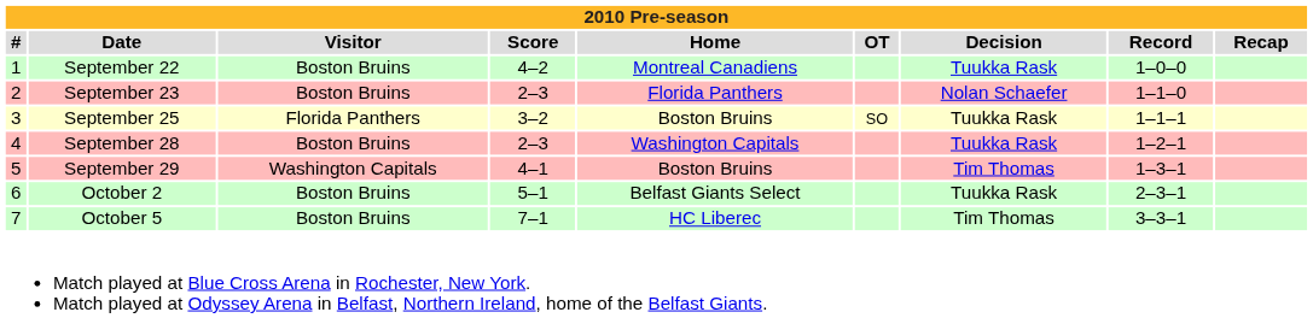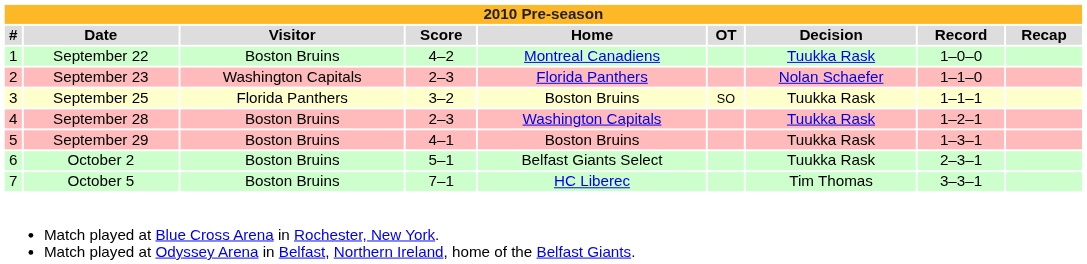September 23 | Visitor: Boston Bruins -> Washington Capitals
September 29 | Visitor: Washington Capitals -> Boston Bruins
September 29 | Decision: Tim Thomas -> Tuukka Rask
